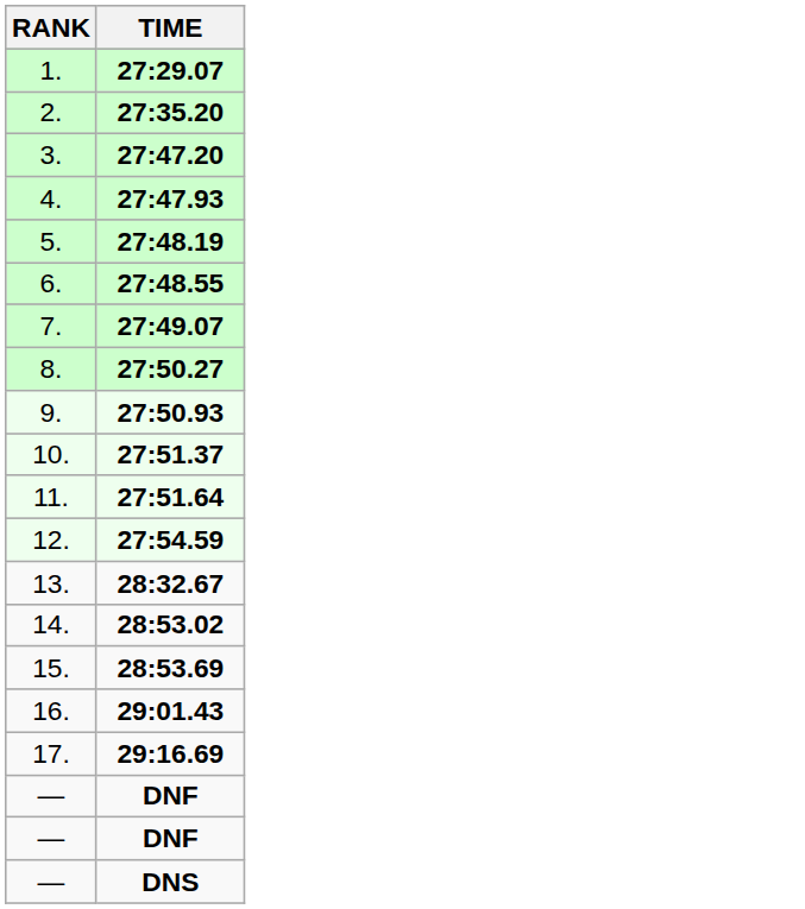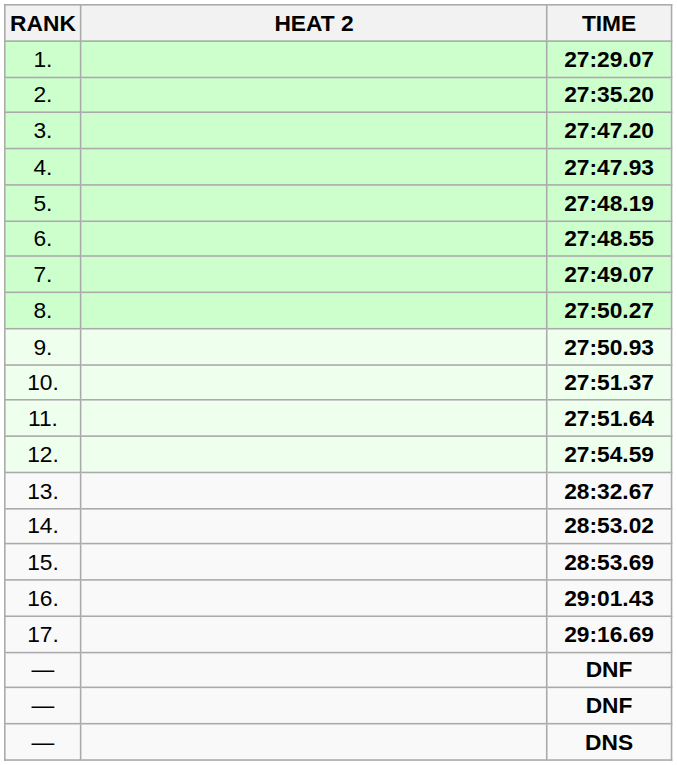+ column: HEAT 2
